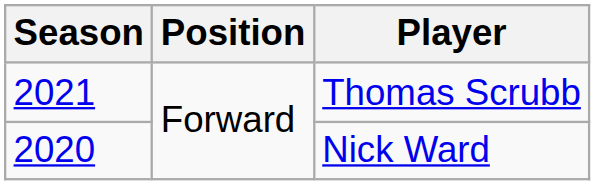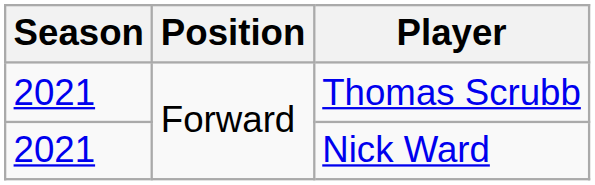Nick Ward | Season: 2020 -> 2021
